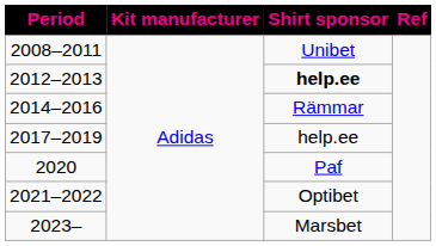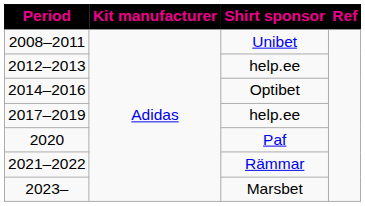2012–2013 | Shirt sponsor: bold -> normal
2014–2016 | Shirt sponsor: Rämmar -> Optibet
2021–2022 | Shirt sponsor: Optibet -> Rämmar
